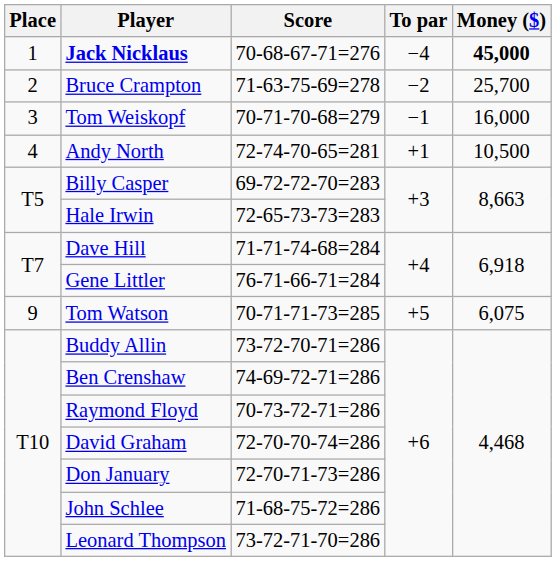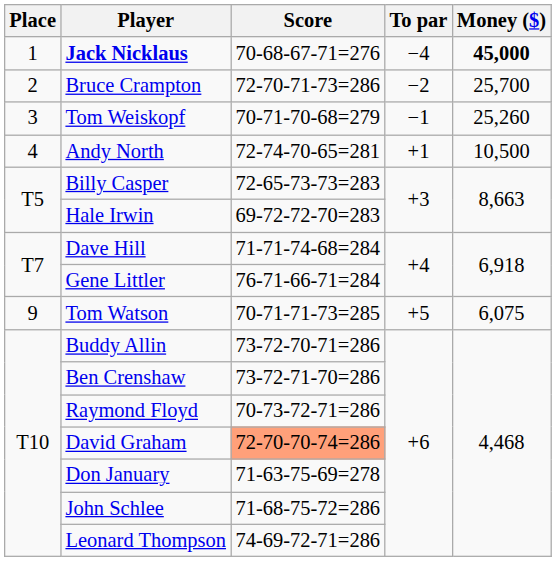Bruce Crampton | Score: 71-63-75-69=278 -> 72-70-71-73=286
Tom Weiskopf | Money ($): 16,000 -> 25,260
Billy Casper | Score: 69-72-72-70=283 -> 72-65-73-73=283
Hale Irwin | Score: 72-65-73-73=283 -> 69-72-72-70=283
Ben Crenshaw | Score: 74-69-72-71=286 -> 73-72-71-70=286
David Graham | Score: no background -> lightsalmon background
Don January | Score: 72-70-71-73=286 -> 71-63-75-69=278
Leonard Thompson | Score: 73-72-71-70=286 -> 74-69-72-71=286
